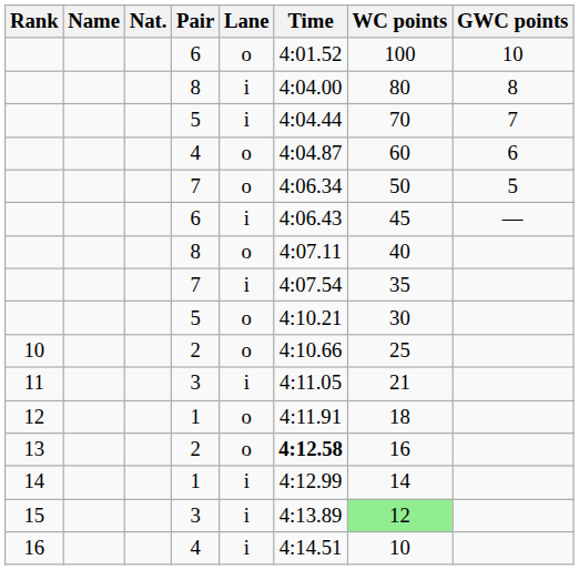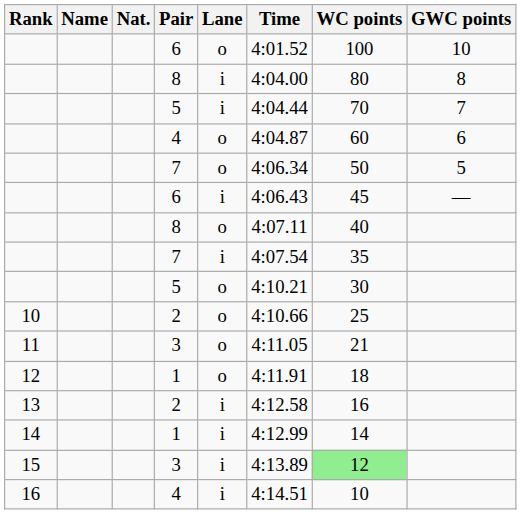11 | Lane: i -> o
13 | Lane: o -> i
13 | Time: bold -> normal
